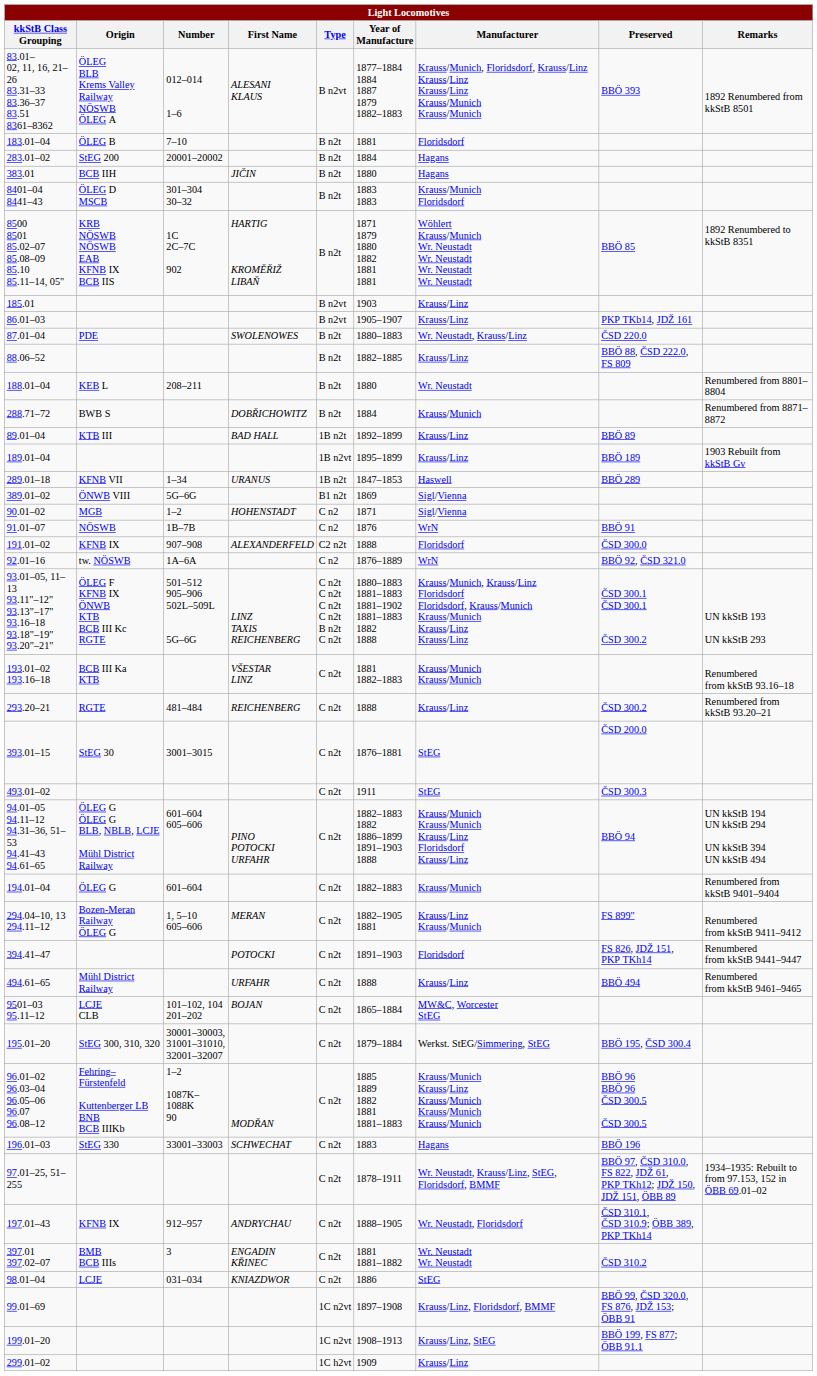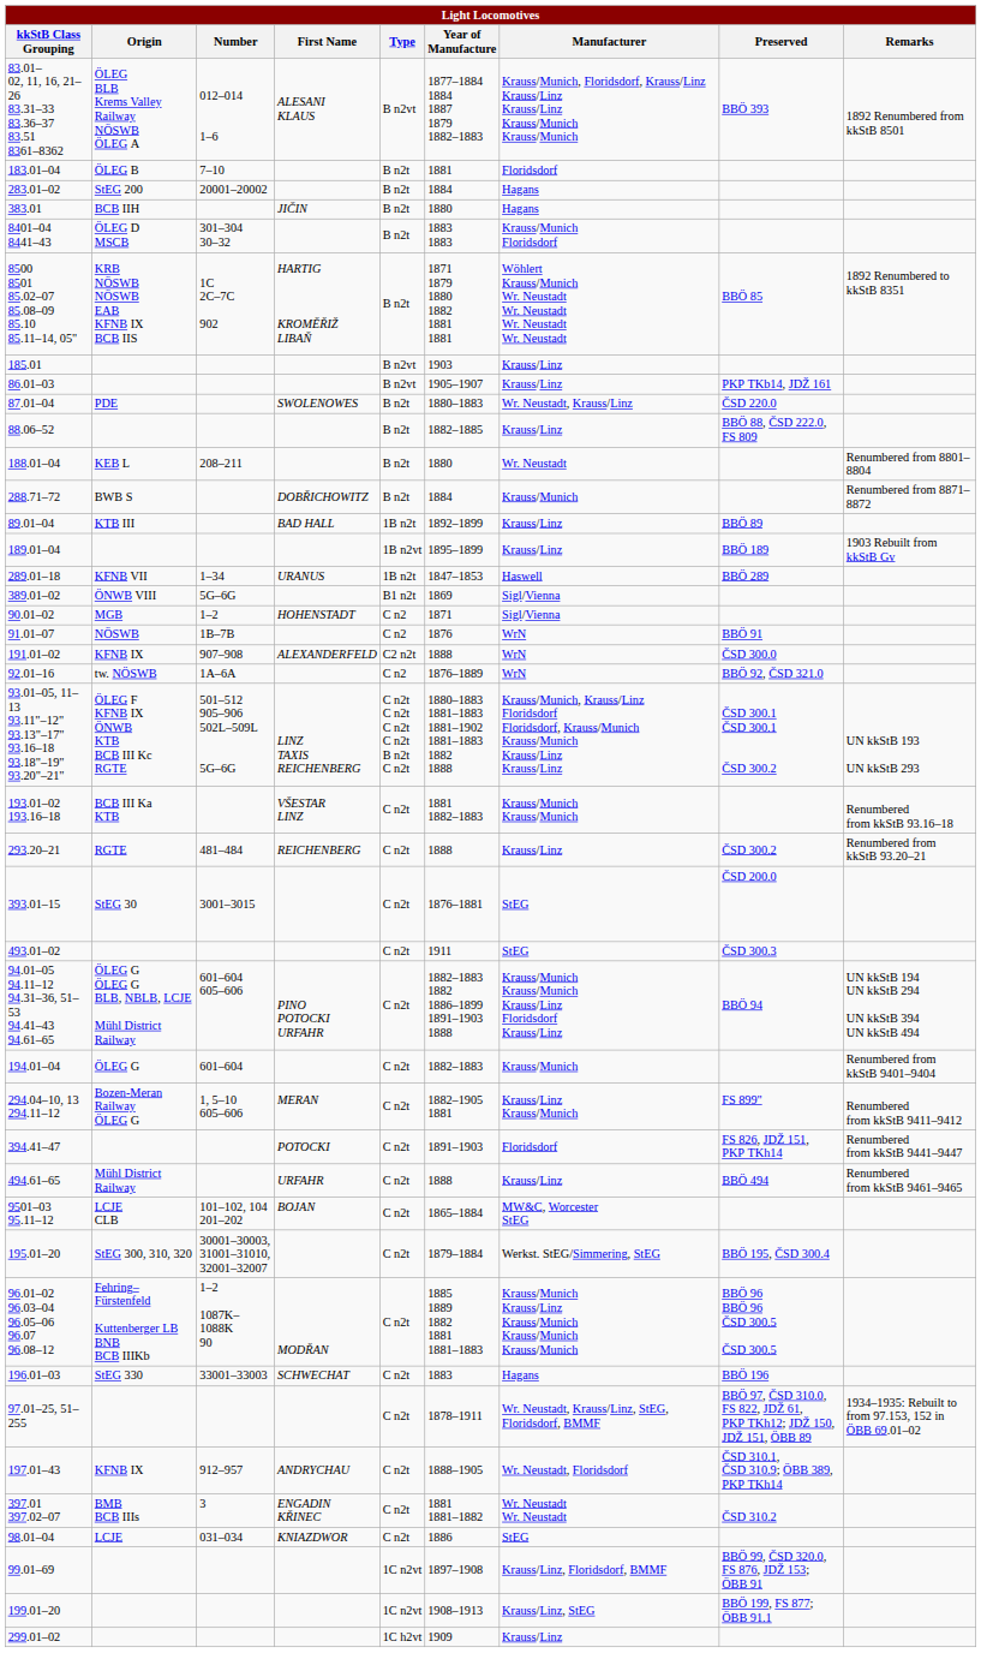191.01–02 | Manufacturer: Floridsdorf -> WrN
